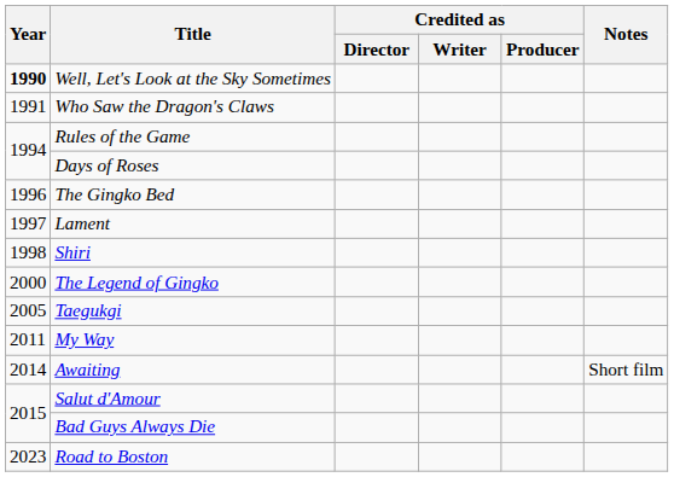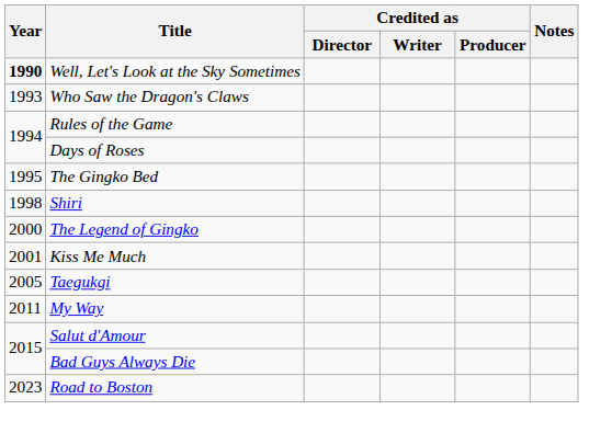Who Saw the Dragon's Claws | Year: 1991 -> 1993
The Gingko Bed | Year: 1996 -> 1995
- row: 1997 | Lament
+ row: 2001 | Kiss Me Much
- row: 2014 | Awaiting | Short film
